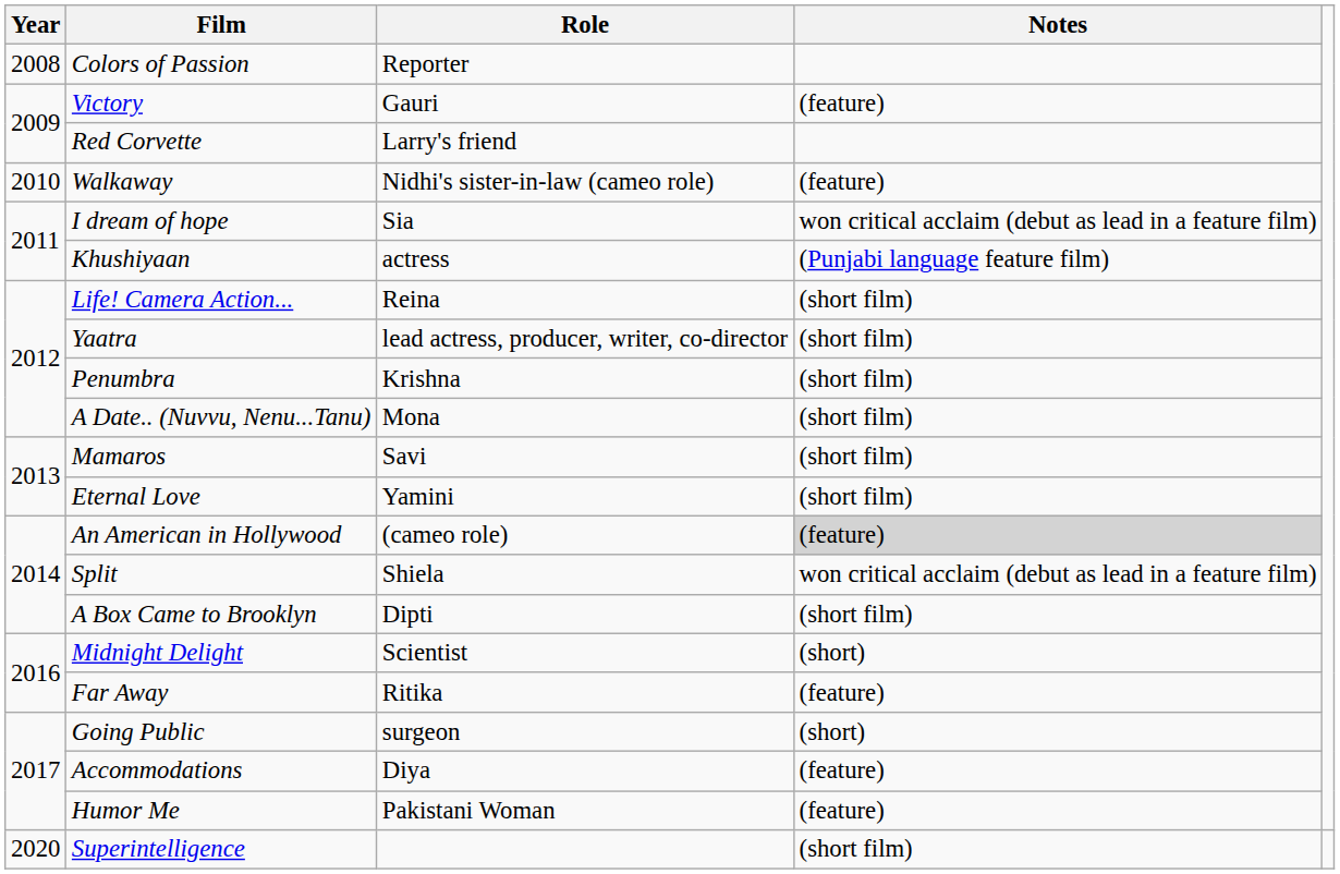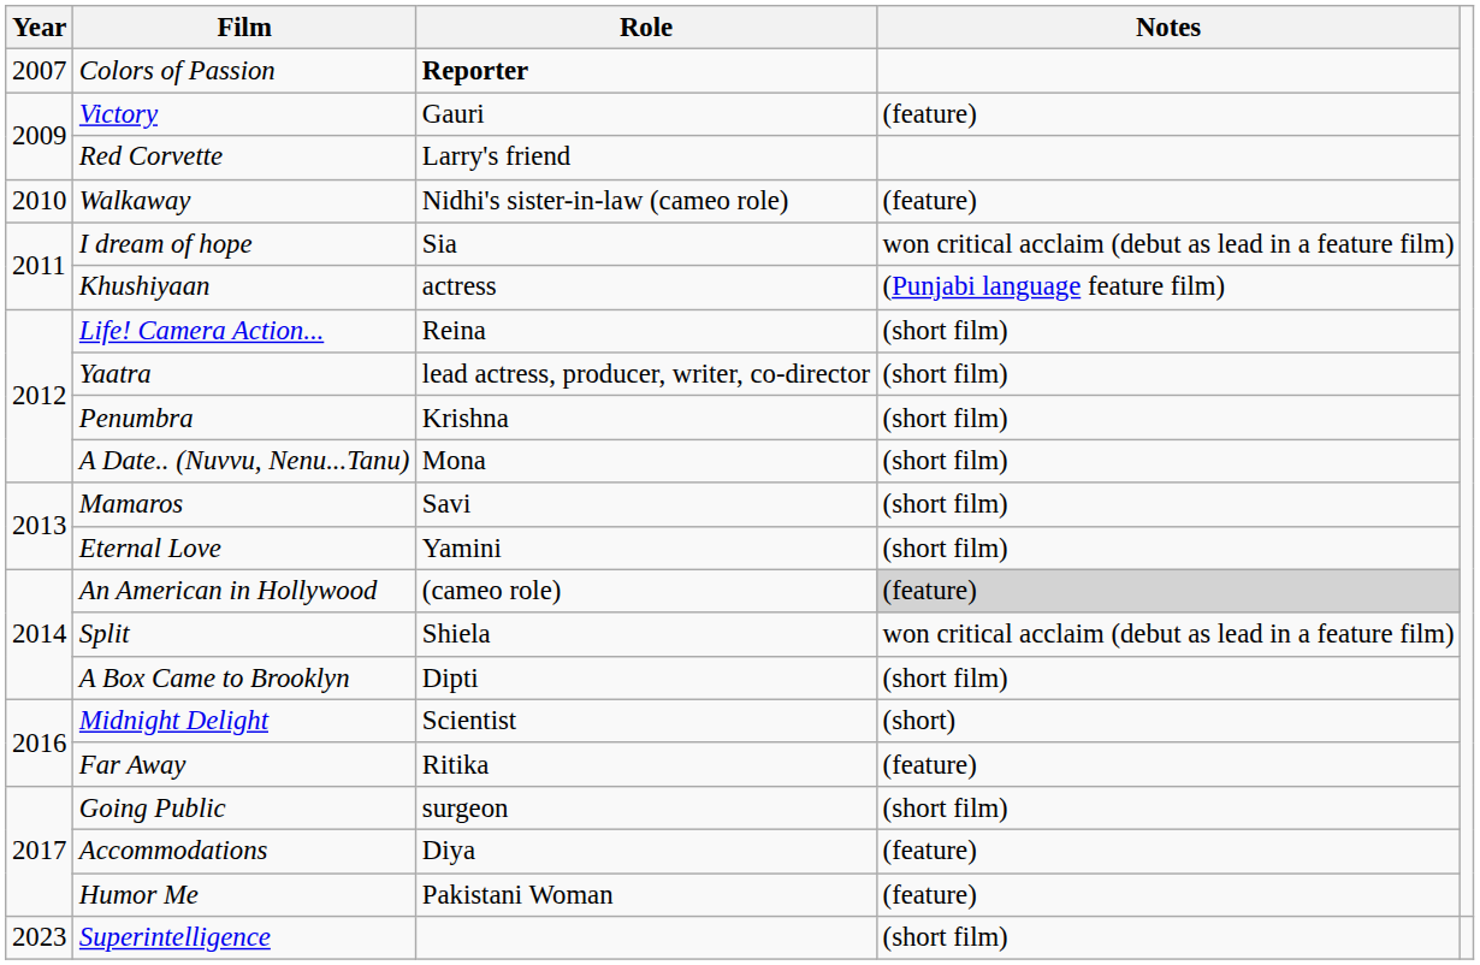Colors of Passion | Year: 2008 -> 2007
Colors of Passion | Role: normal -> bold
Going Public | Notes: (short) -> (short film)
Superintelligence | Year: 2020 -> 2023
